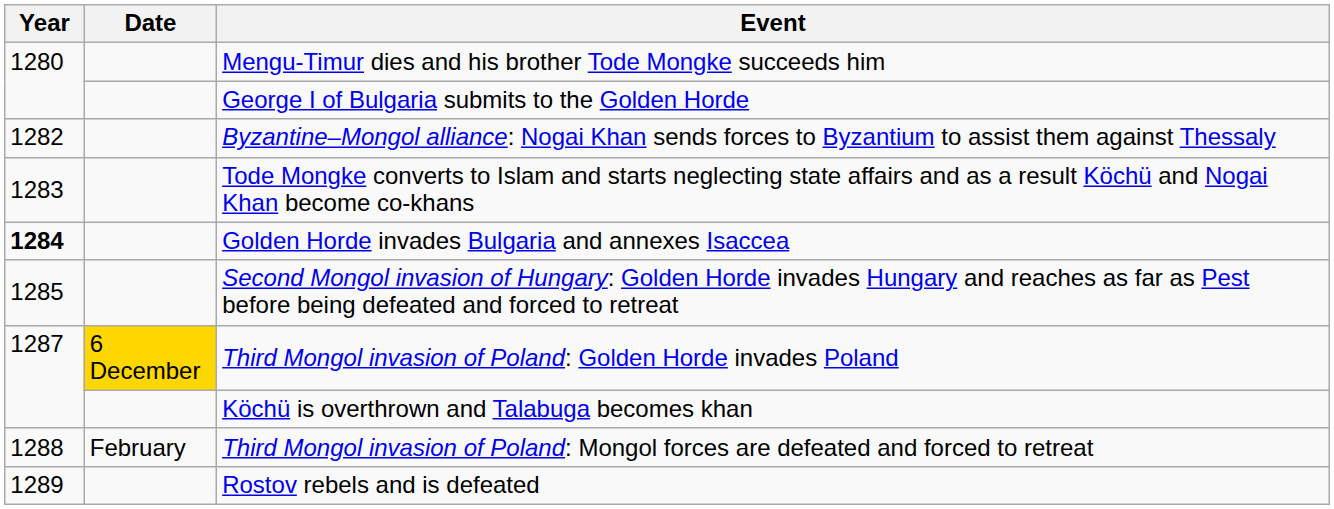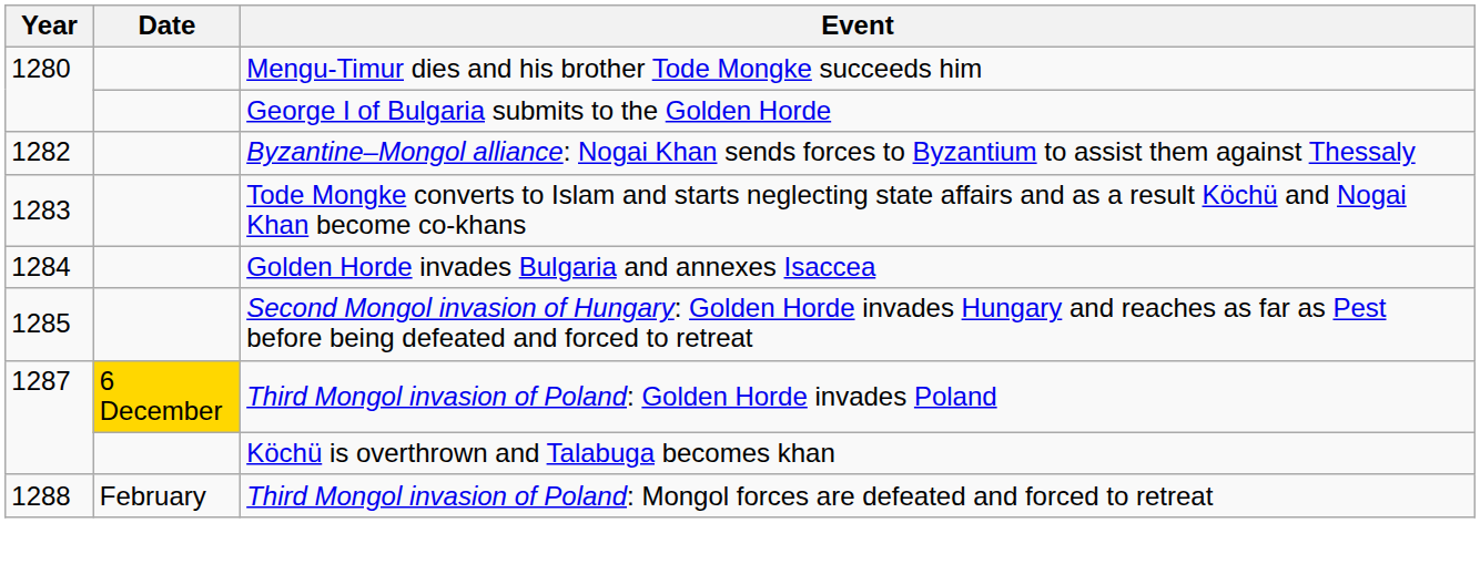Golden Horde invades Bulgaria and annexes Isaccea | Year: bold -> normal
- row: 1289 | Rostov rebels and is defeated
